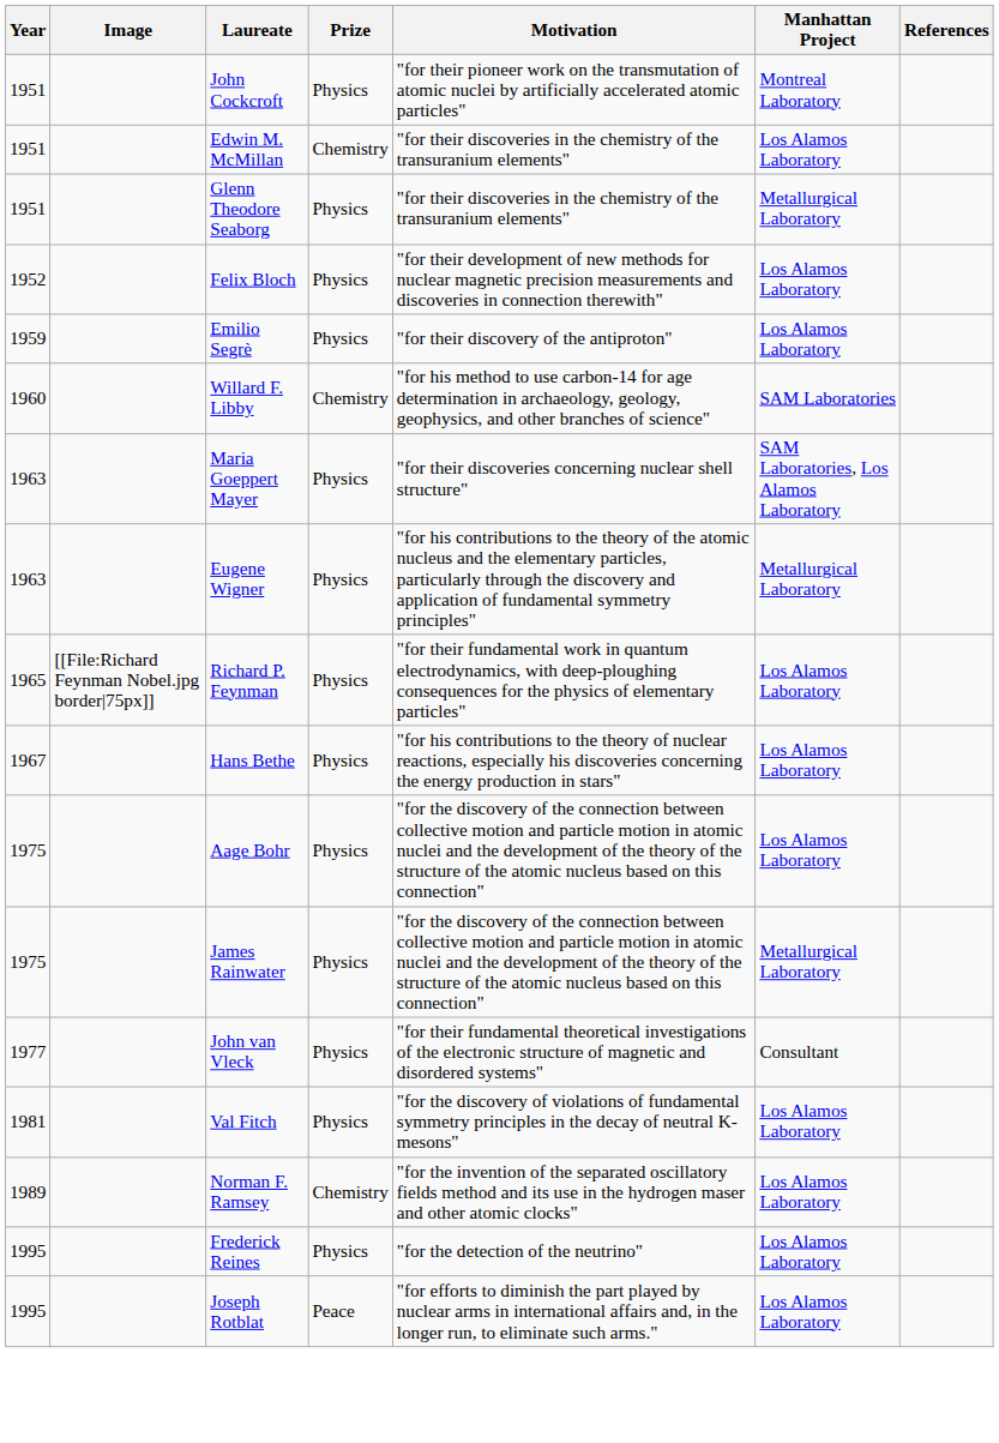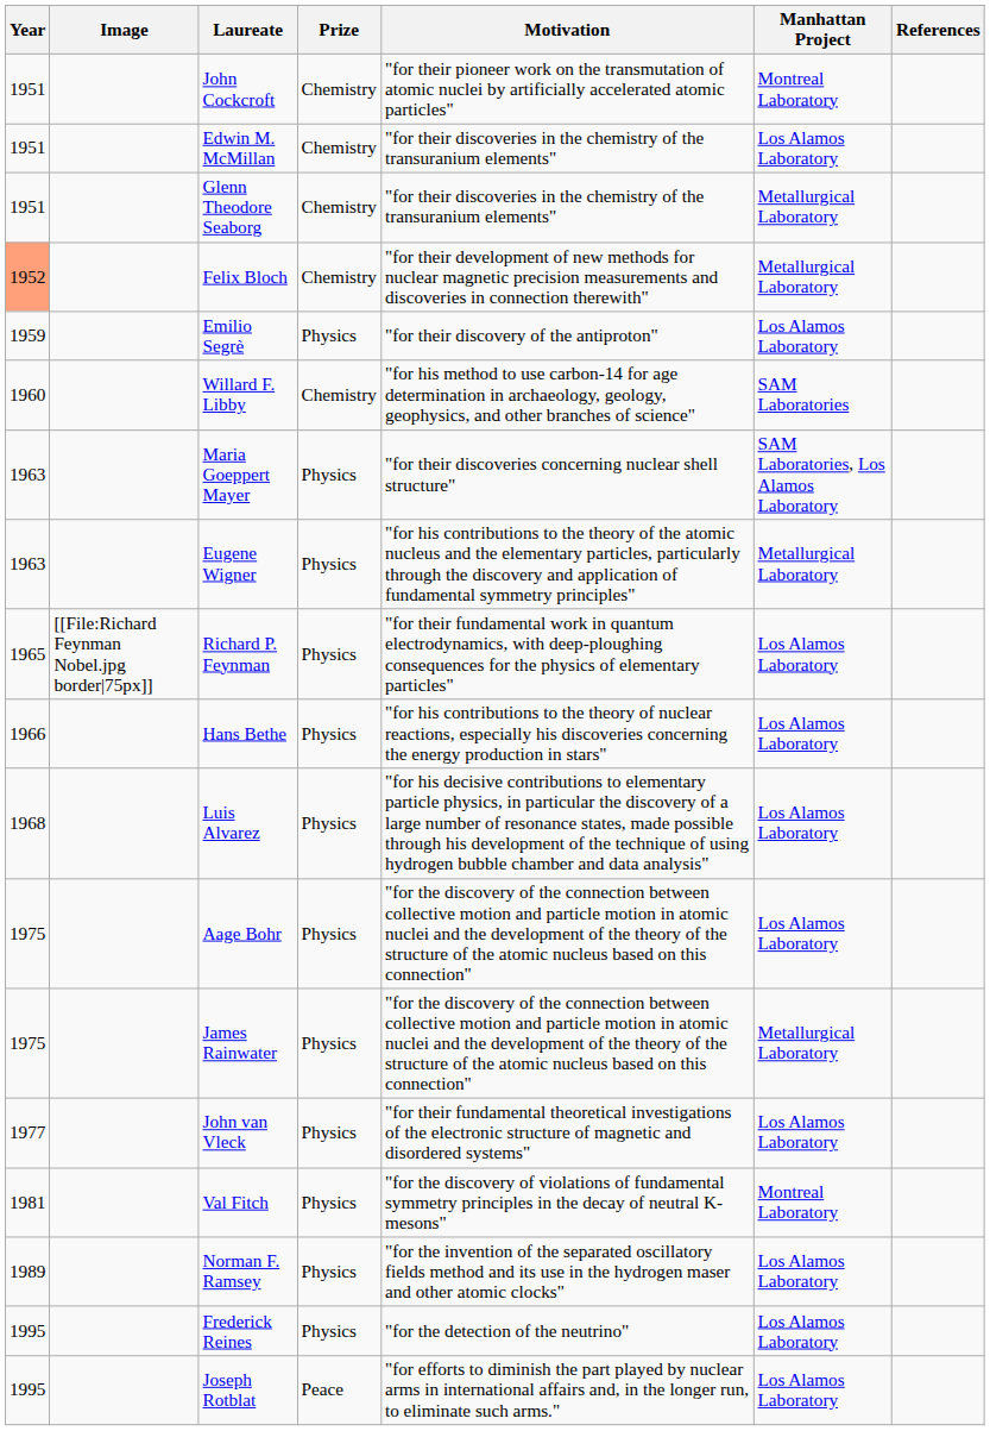John Cockcroft | Prize: Physics -> Chemistry
Glenn Theodore Seaborg | Prize: Physics -> Chemistry
Felix Bloch | Year: no background -> lightsalmon background
Felix Bloch | Prize: Physics -> Chemistry
Felix Bloch | Manhattan Project: Los Alamos Laboratory -> Metallurgical Laboratory
Hans Bethe | Year: 1967 -> 1966
+ row: 1968 | Luis Alvarez | Physics | "for his decisive contributions to elementary particle physics, in particular the discovery of a large number of resonance states, made possible through his development of the technique of using hydrogen bubble chamber and data analysis" | Los Alamos Laboratory
John van Vleck | Manhattan Project: Consultant -> Los Alamos Laboratory
Val Fitch | Manhattan Project: Los Alamos Laboratory -> Montreal Laboratory
Norman F. Ramsey | Prize: Chemistry -> Physics
